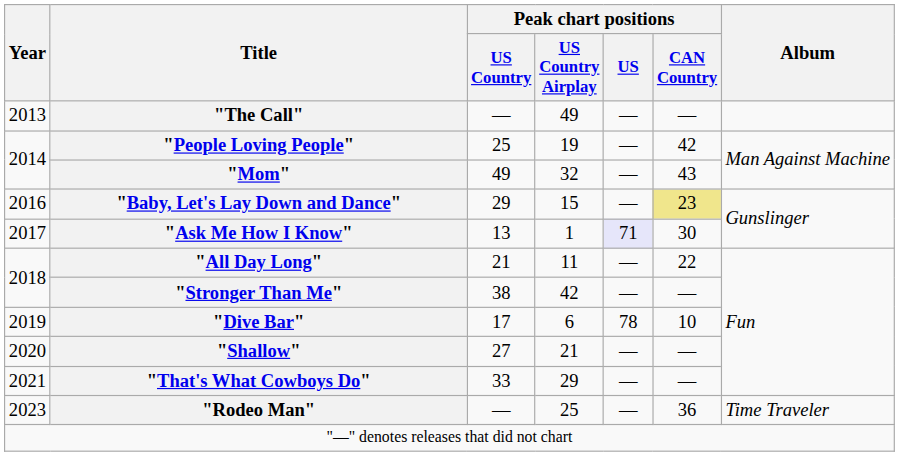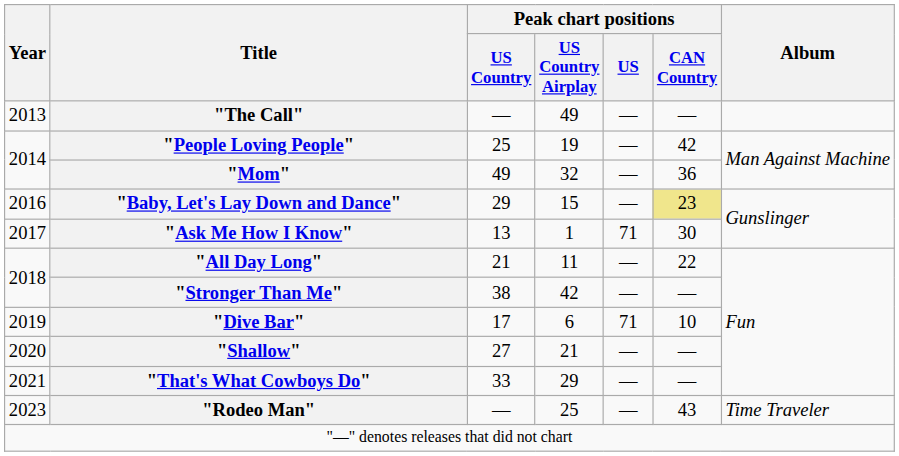"Mom" | Peak chart positions / CAN Country: 43 -> 36
"Ask Me How I Know" | Peak chart positions / US: lavender background -> no background
"Dive Bar" | Peak chart positions / US: 78 -> 71
"Rodeo Man" | Peak chart positions / CAN Country: 36 -> 43
